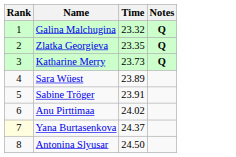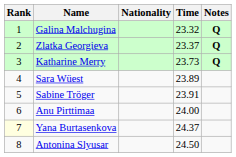+ column: Nationality
Zlatka Georgieva | Time: 23.35 -> 23.37
Anu Pirttimaa | Time: 24.02 -> 24.00
